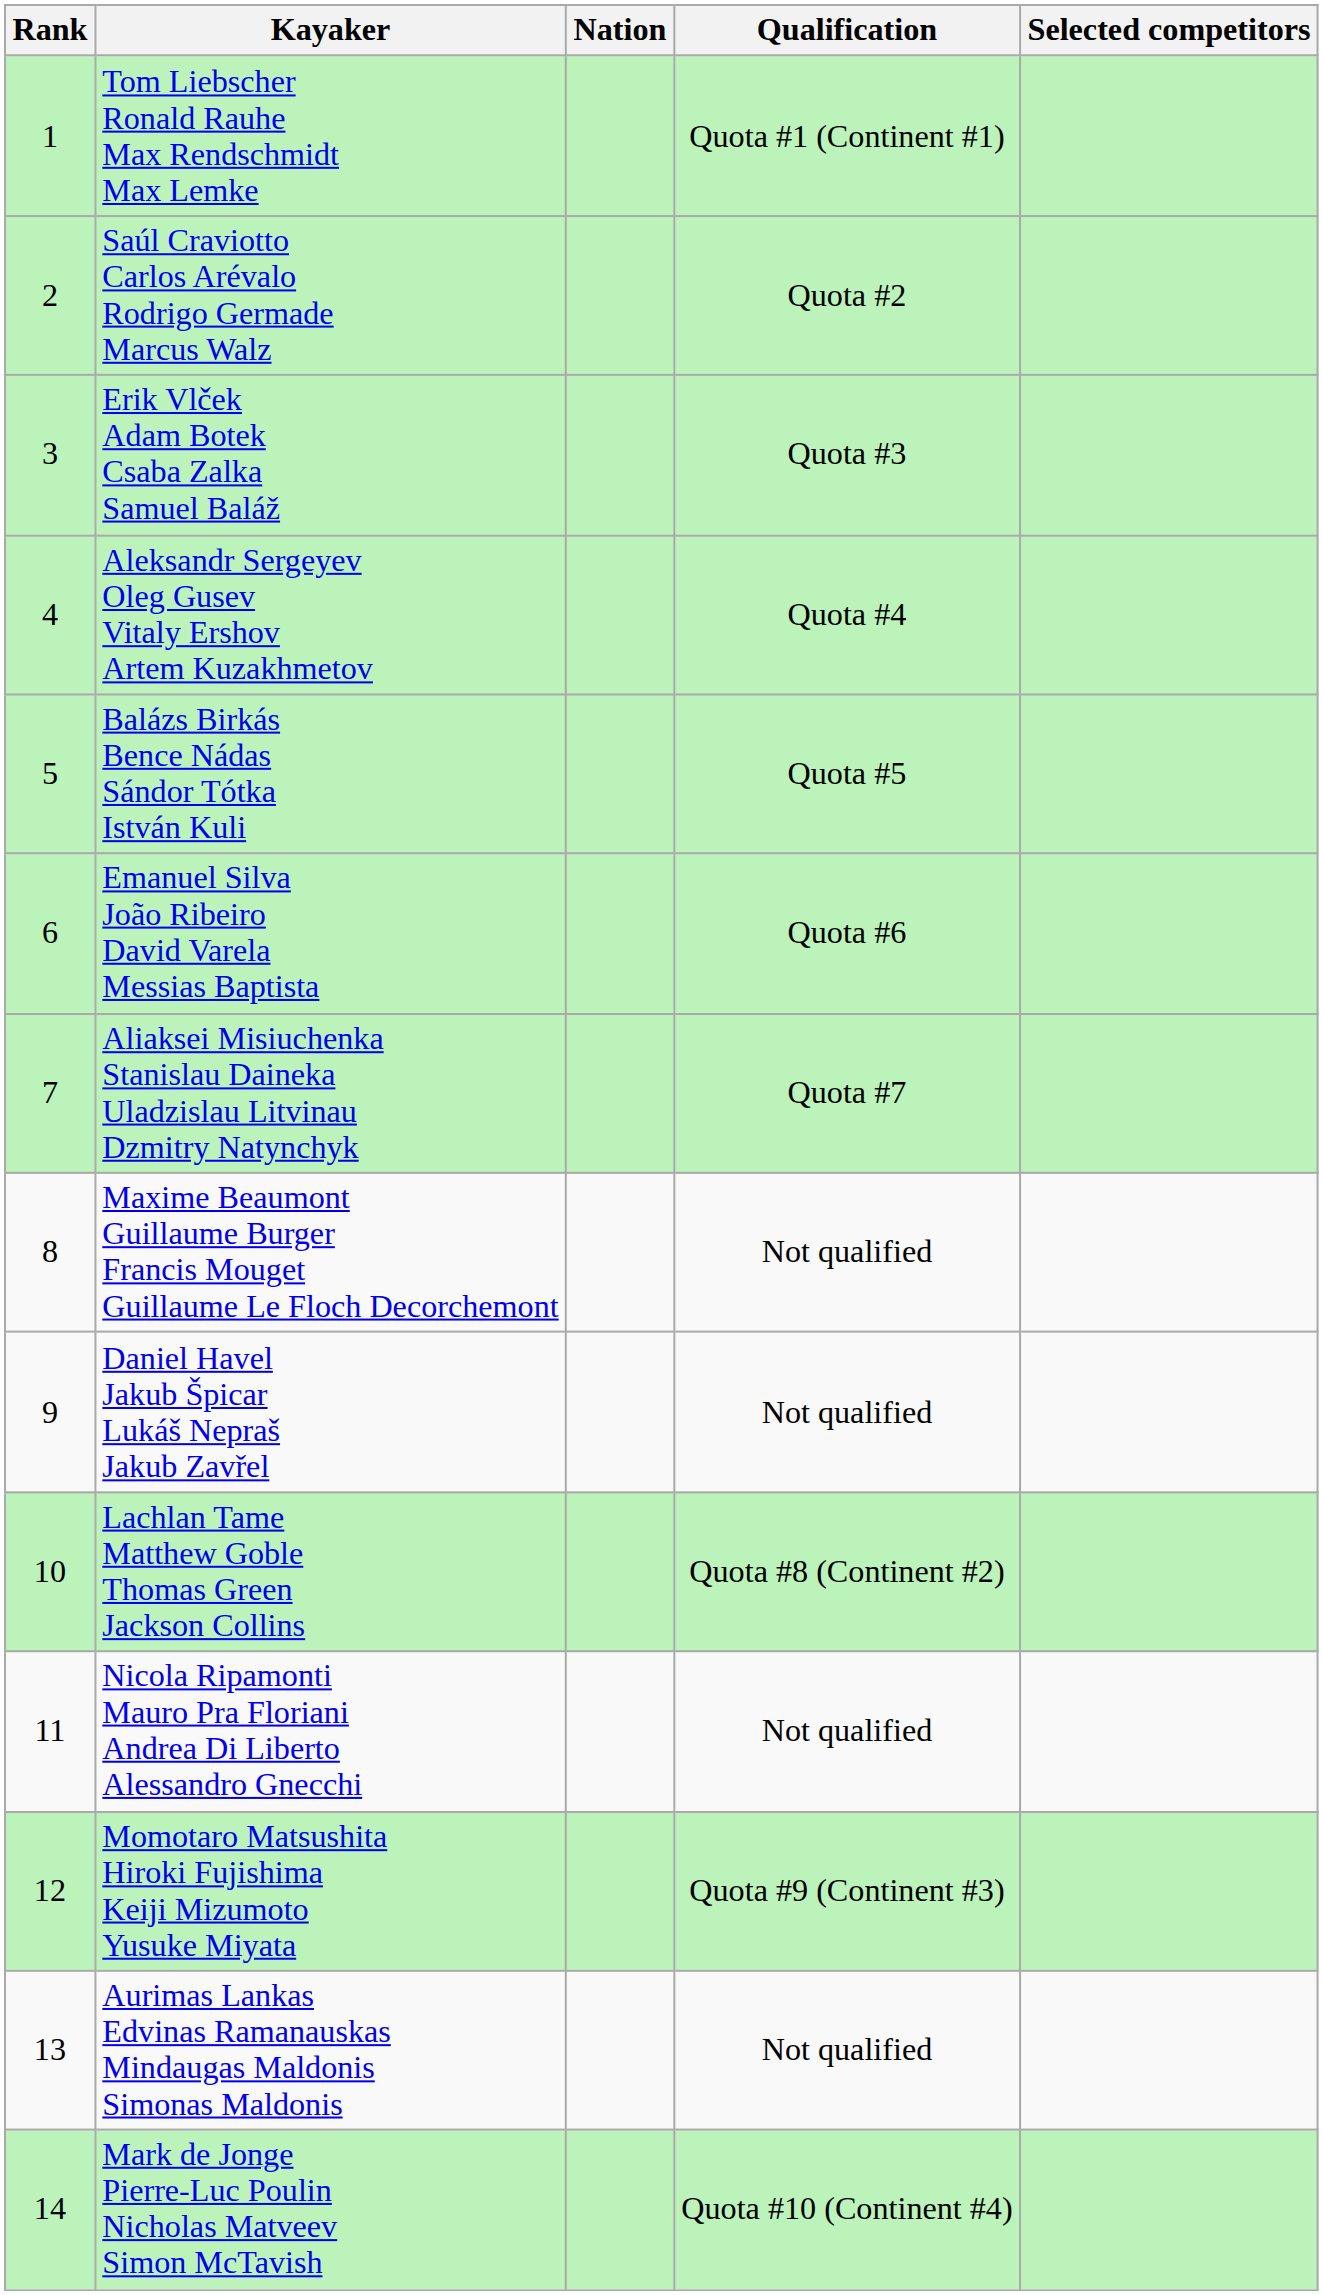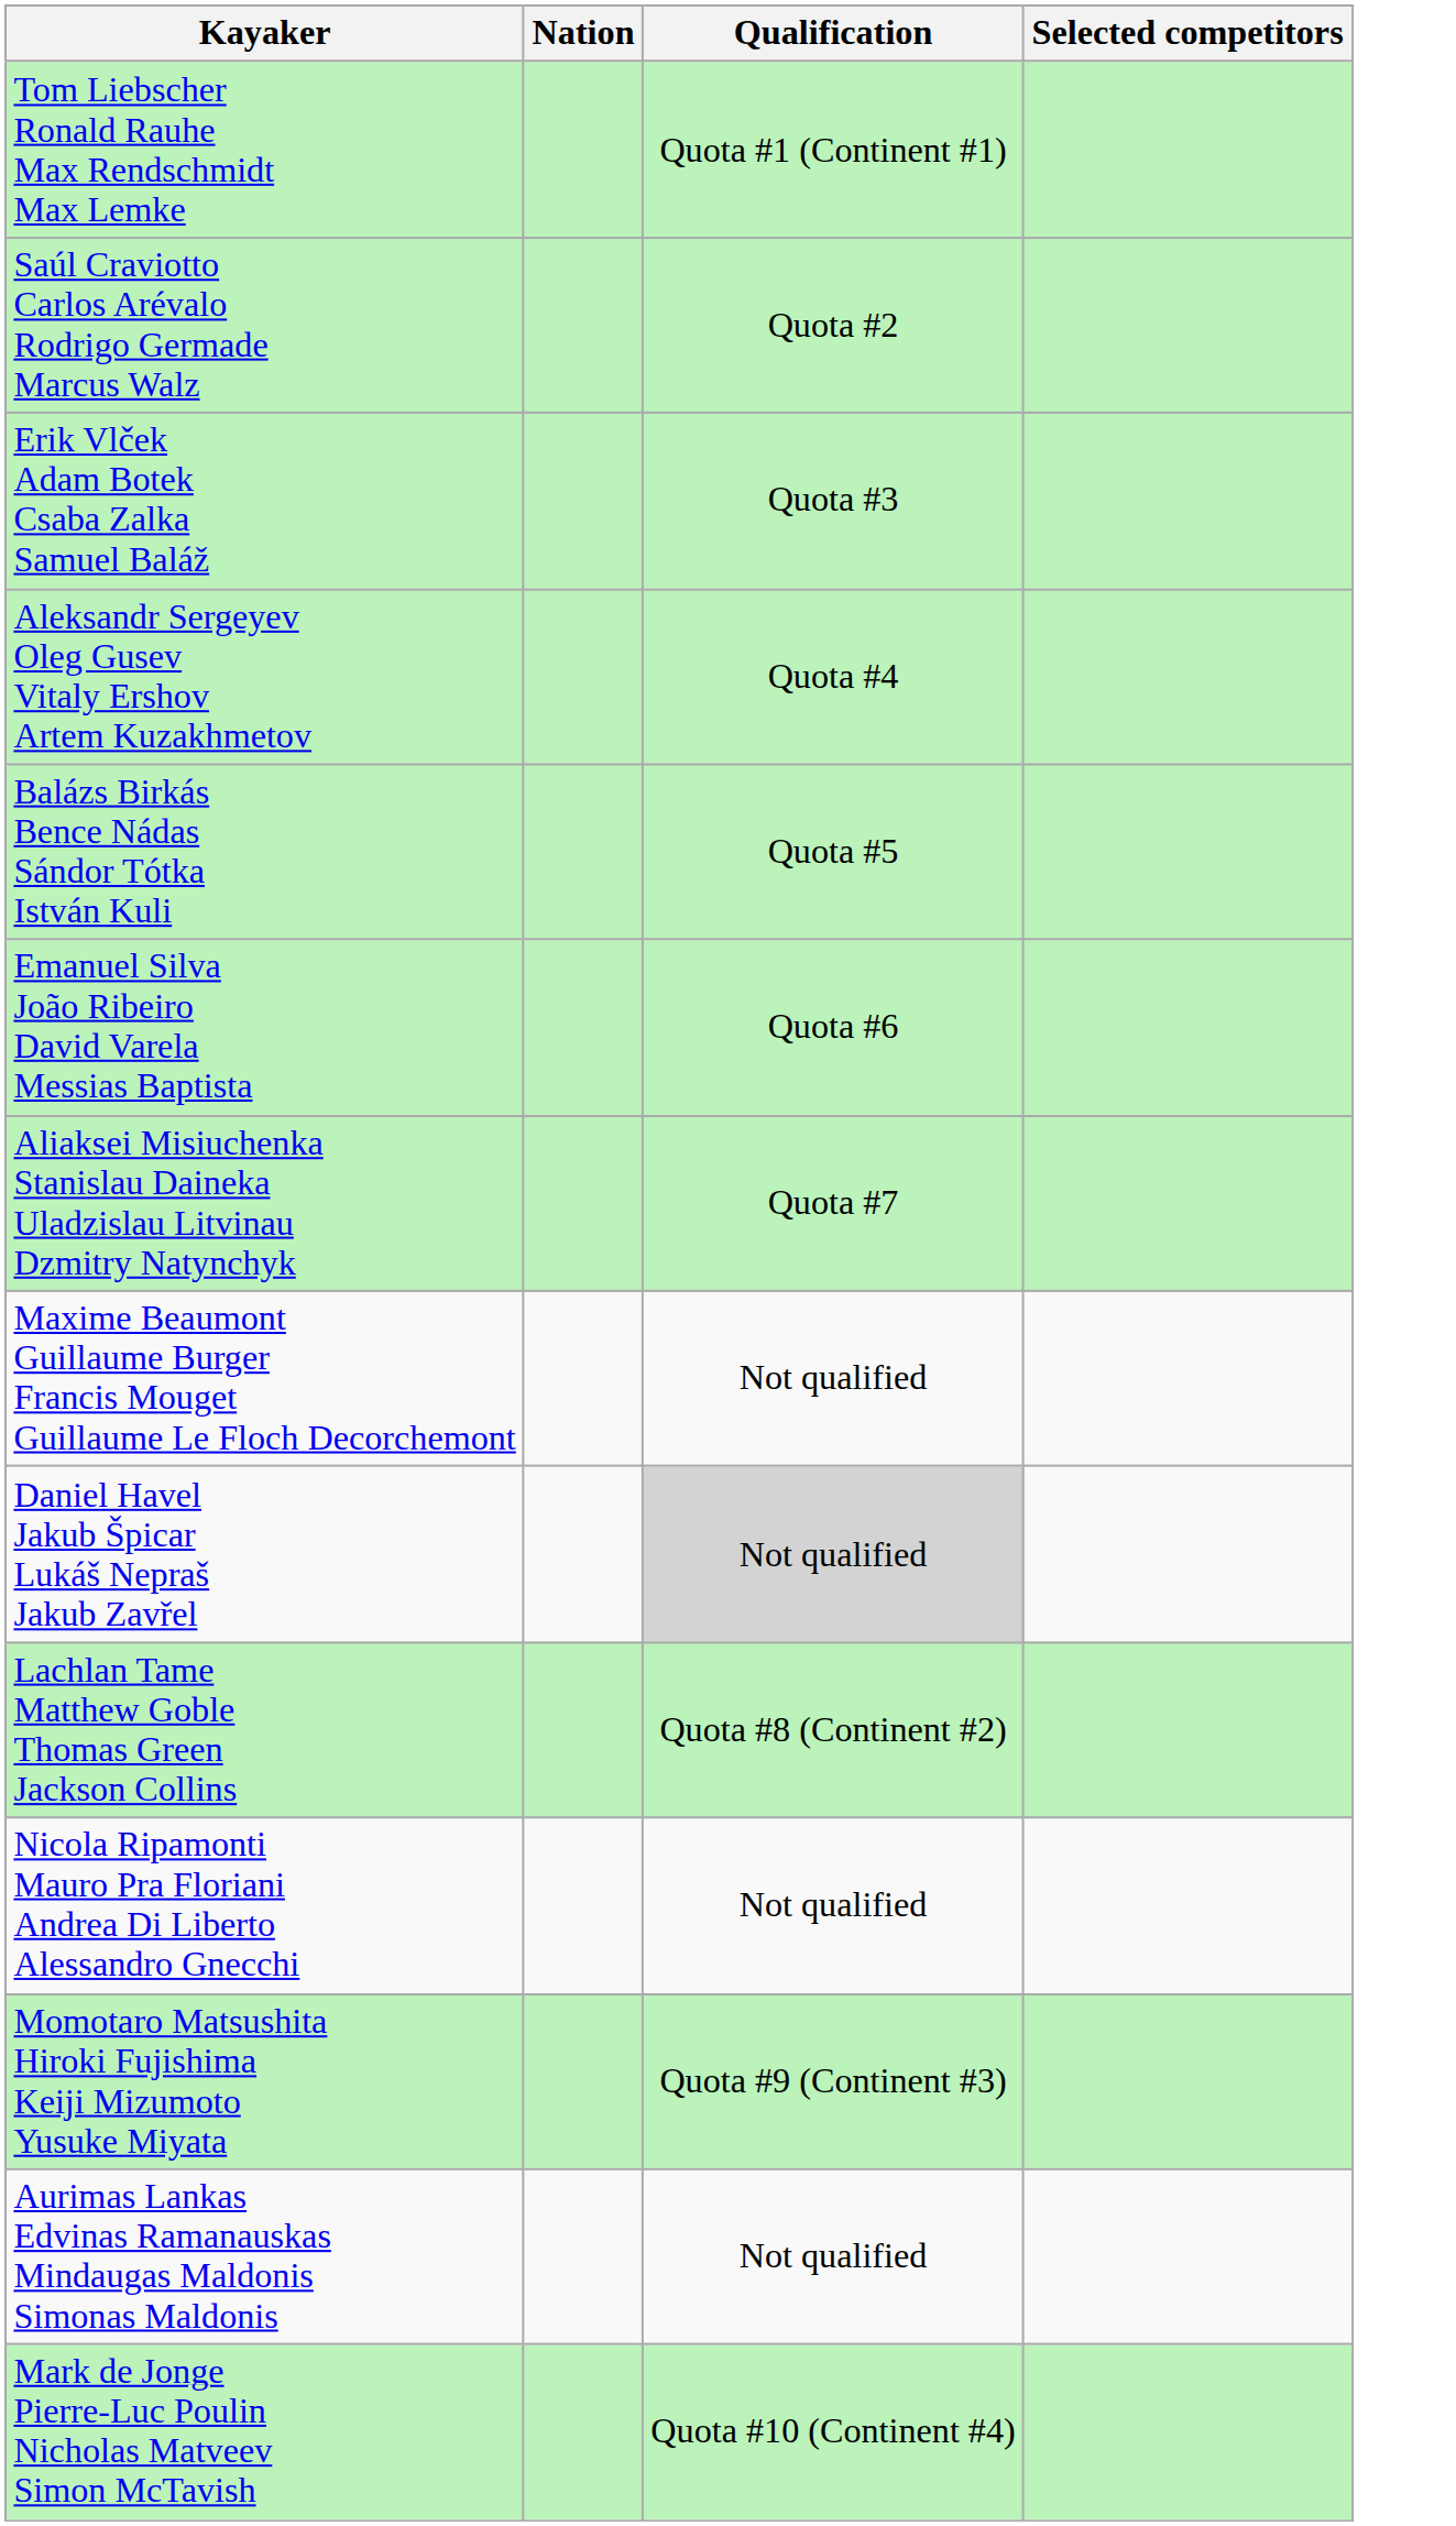- column: Rank | 1 | 2 | 3 | 4 | 5 | 6 | 7 | 8 | 9 | 10 | 11 | 12 | 13 | 14
Daniel Havel Jakub Špicar Lukáš Nepraš Jakub Zavřel | Qualification: no background -> lightgrey background
